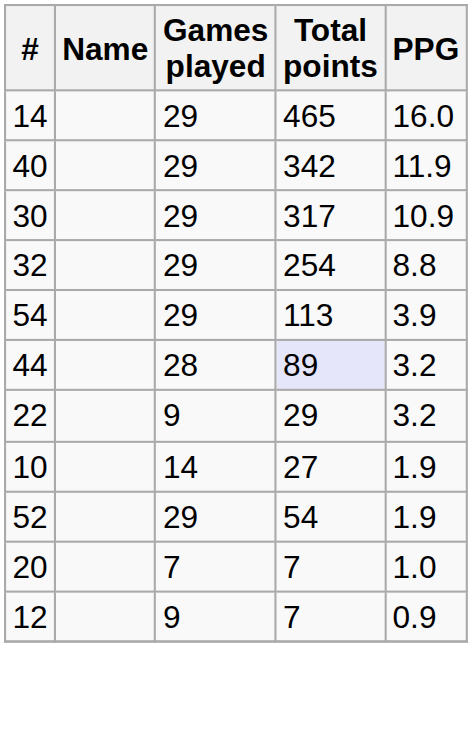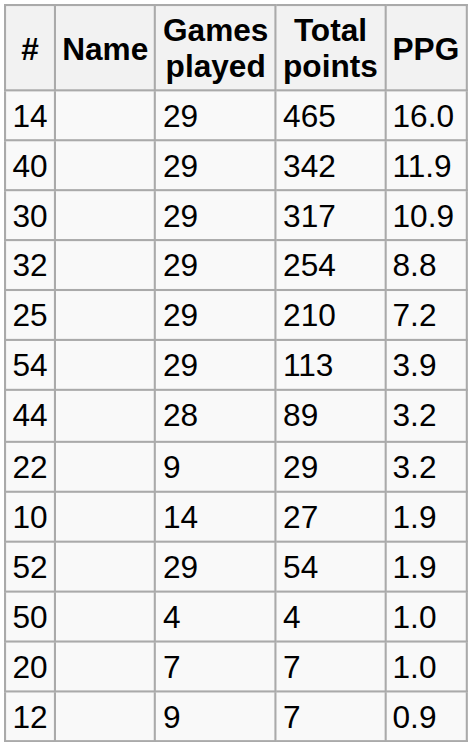+ row: 25 | 29 | 210 | 7.2
44 | Total points: lavender background -> no background
+ row: 50 | 4 | 4 | 1.0
